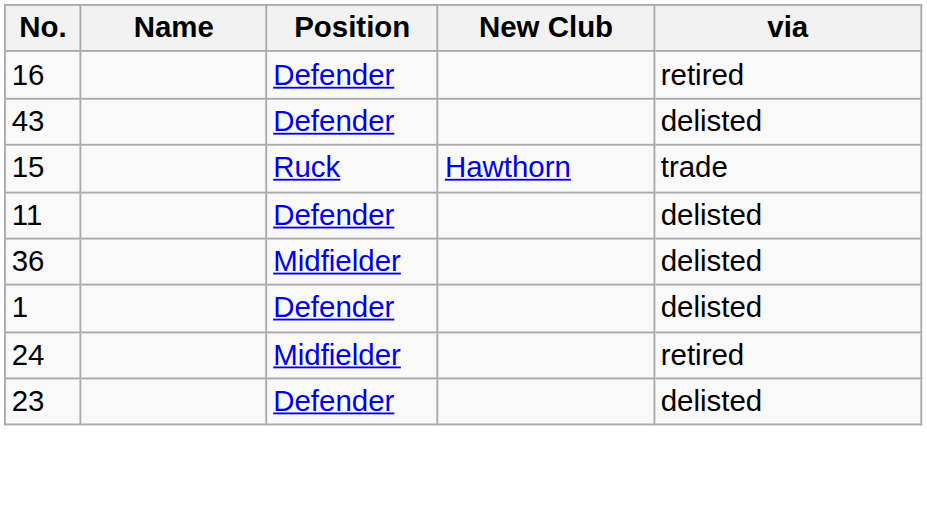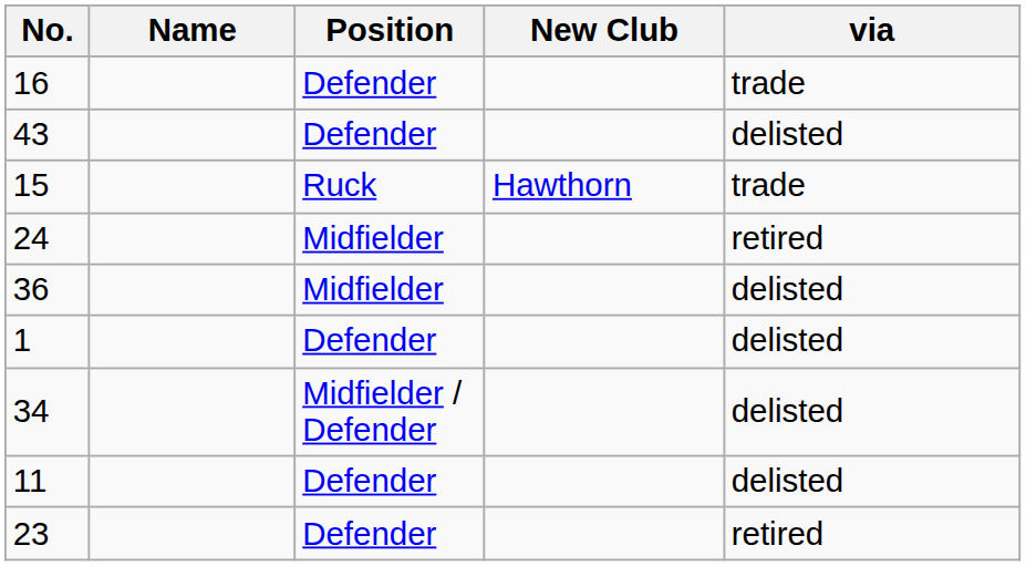16 | via: retired -> trade
rows swapped: 24 <-> 11
+ row: 34 | Midfielder / Defender | delisted
23 | via: delisted -> retired
